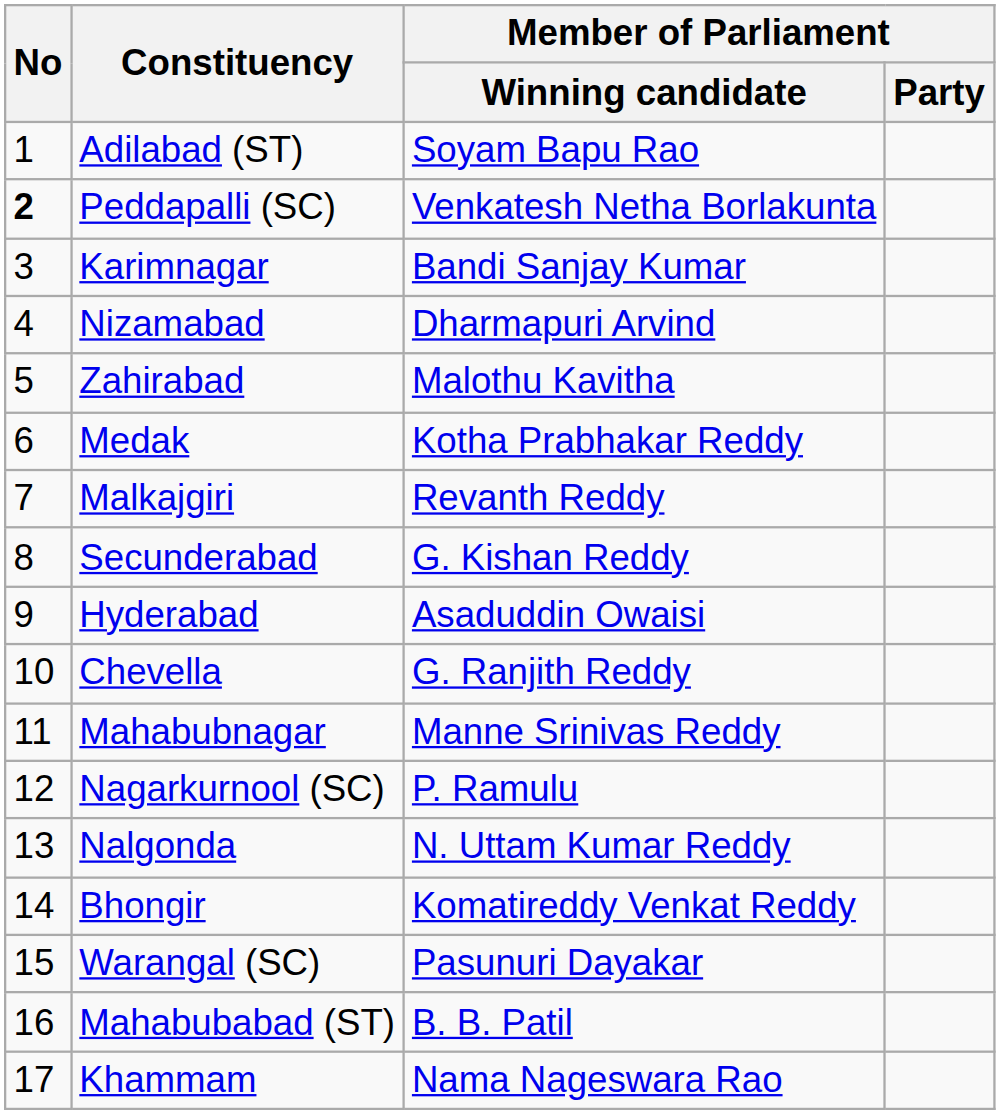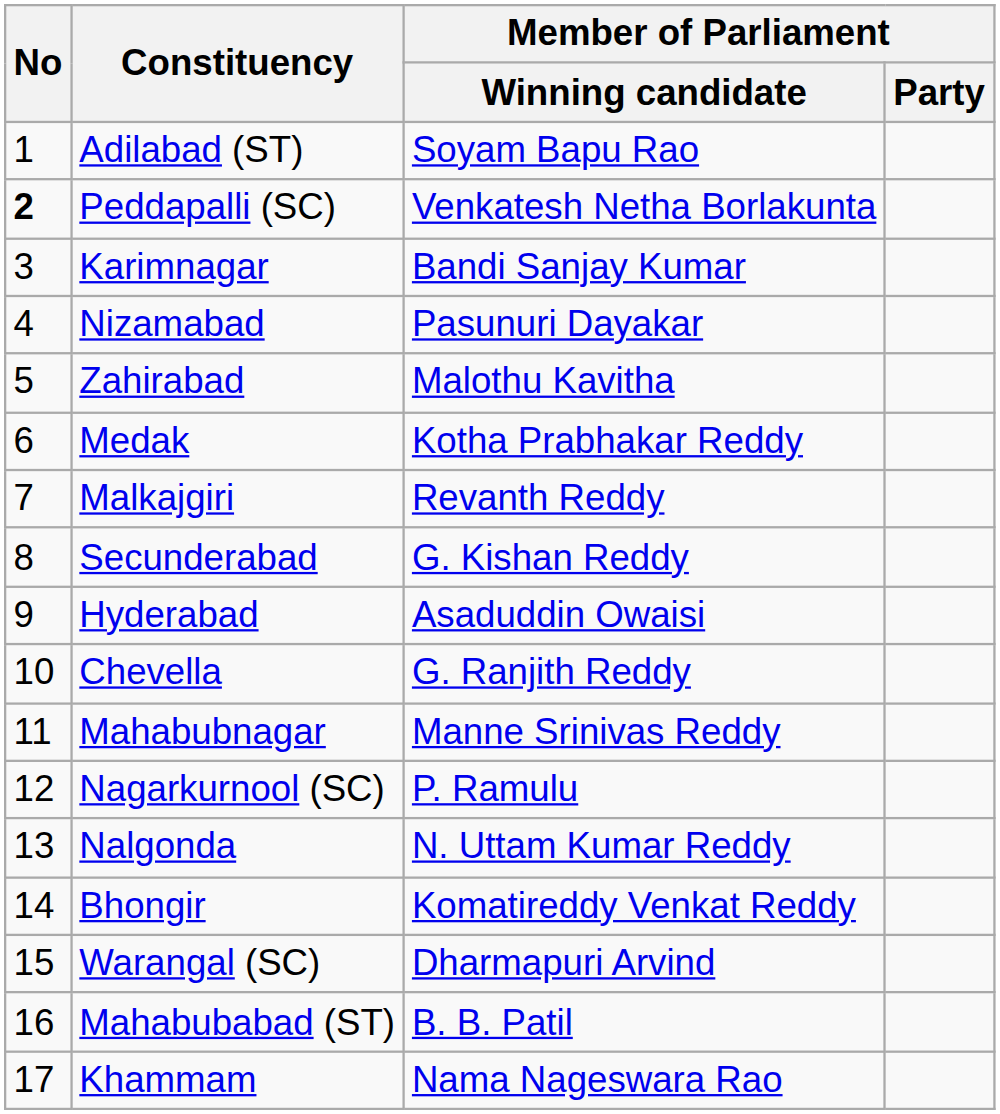Nizamabad | Member of Parliament / Winning candidate: Dharmapuri Arvind -> Pasunuri Dayakar
Warangal (SC) | Member of Parliament / Winning candidate: Pasunuri Dayakar -> Dharmapuri Arvind
